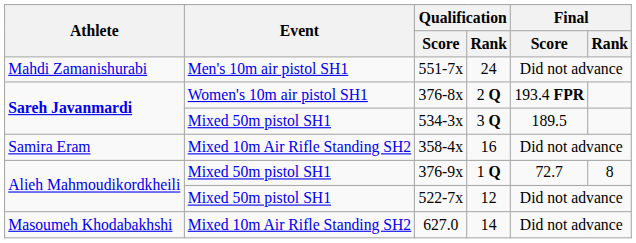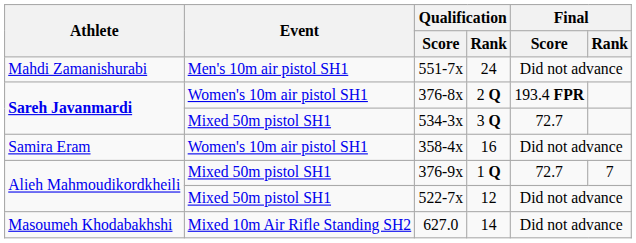534-3x | Final / Score: 189.5 -> 72.7
358-4x | Event: Mixed 10m Air Rifle Standing SH2 -> Women's 10m air pistol SH1
376-9x | Final / Rank: 8 -> 7
